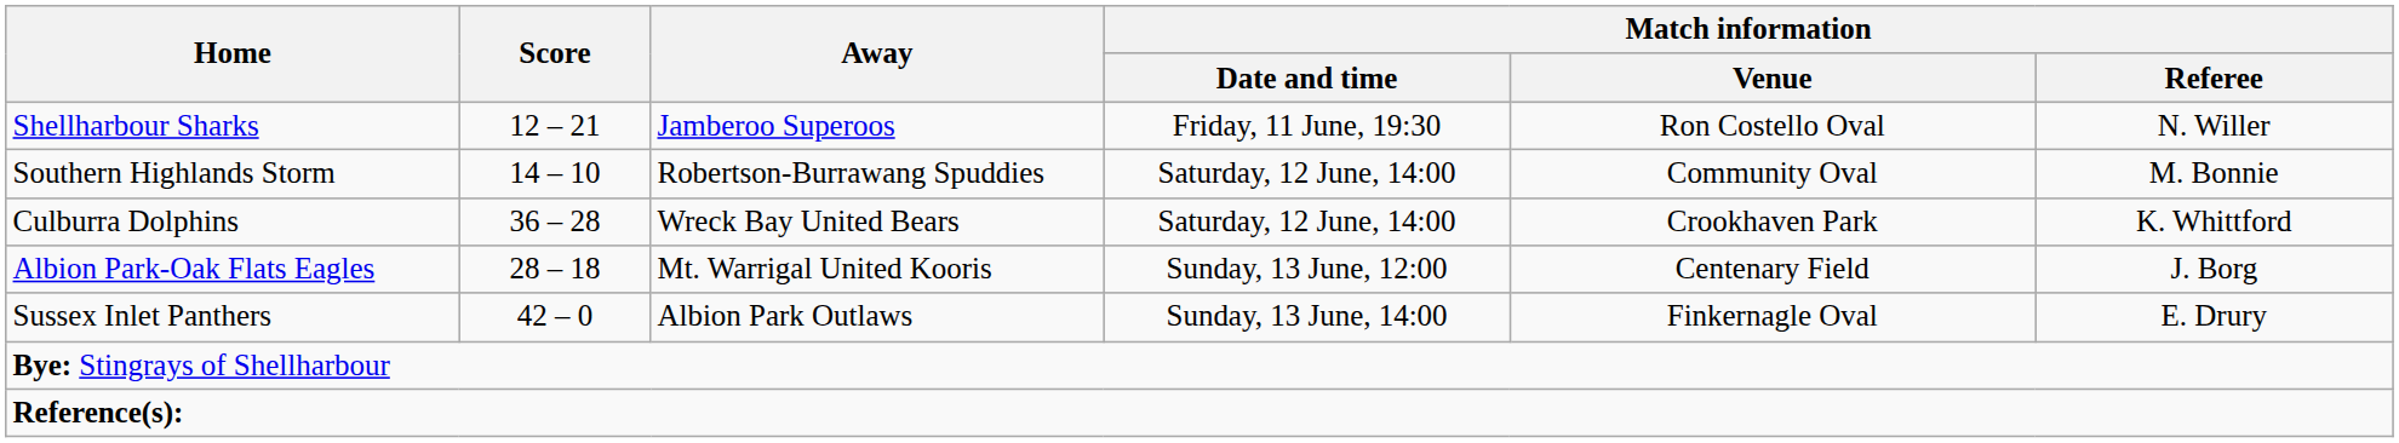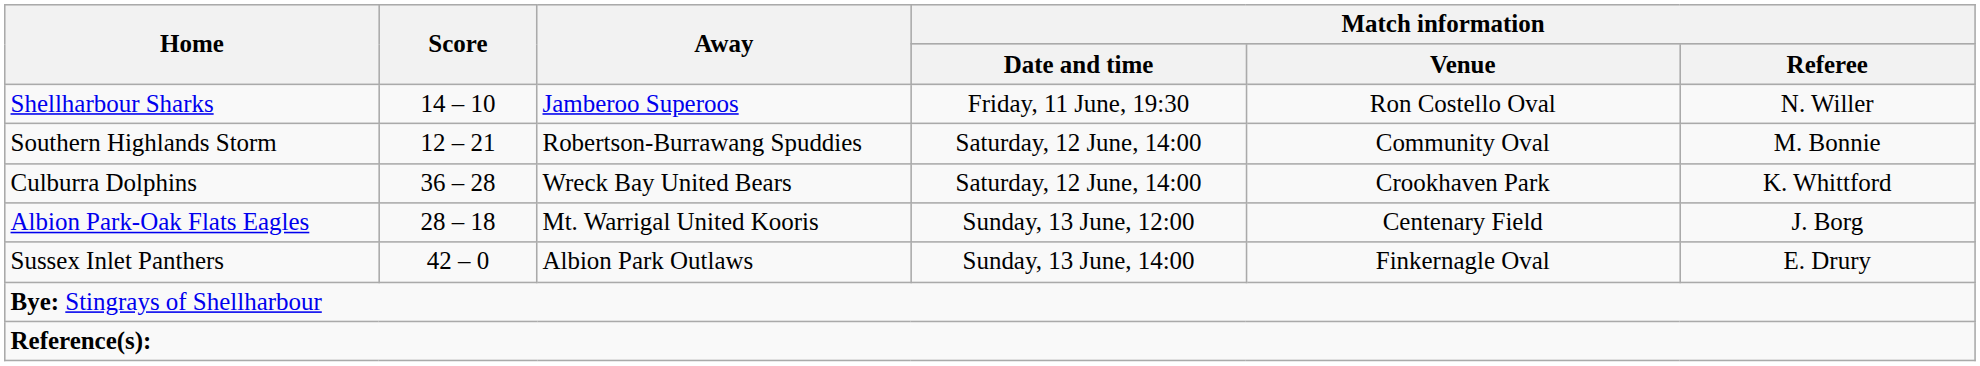Shellharbour Sharks | Score: 12 – 21 -> 14 – 10
Southern Highlands Storm | Score: 14 – 10 -> 12 – 21
